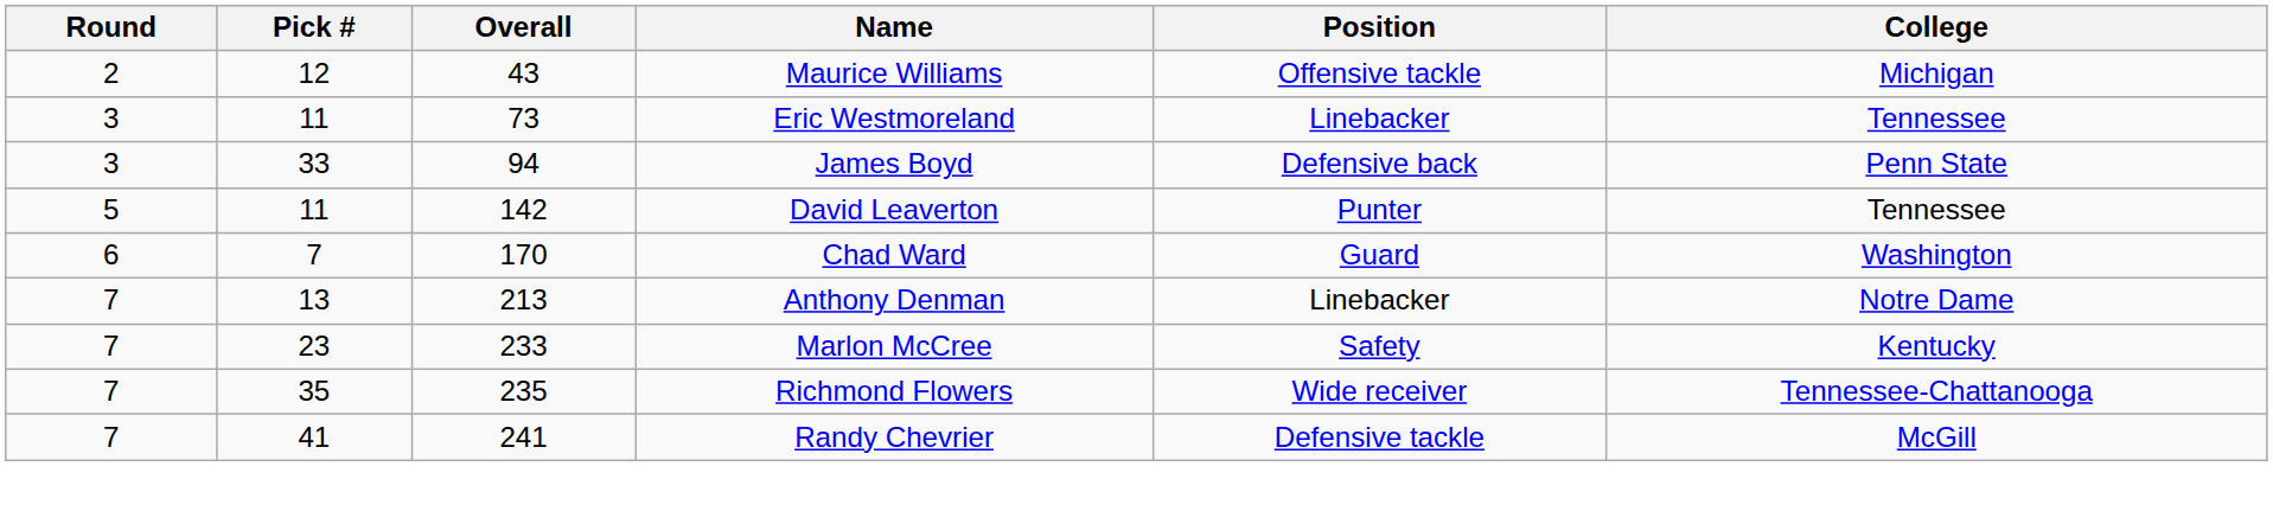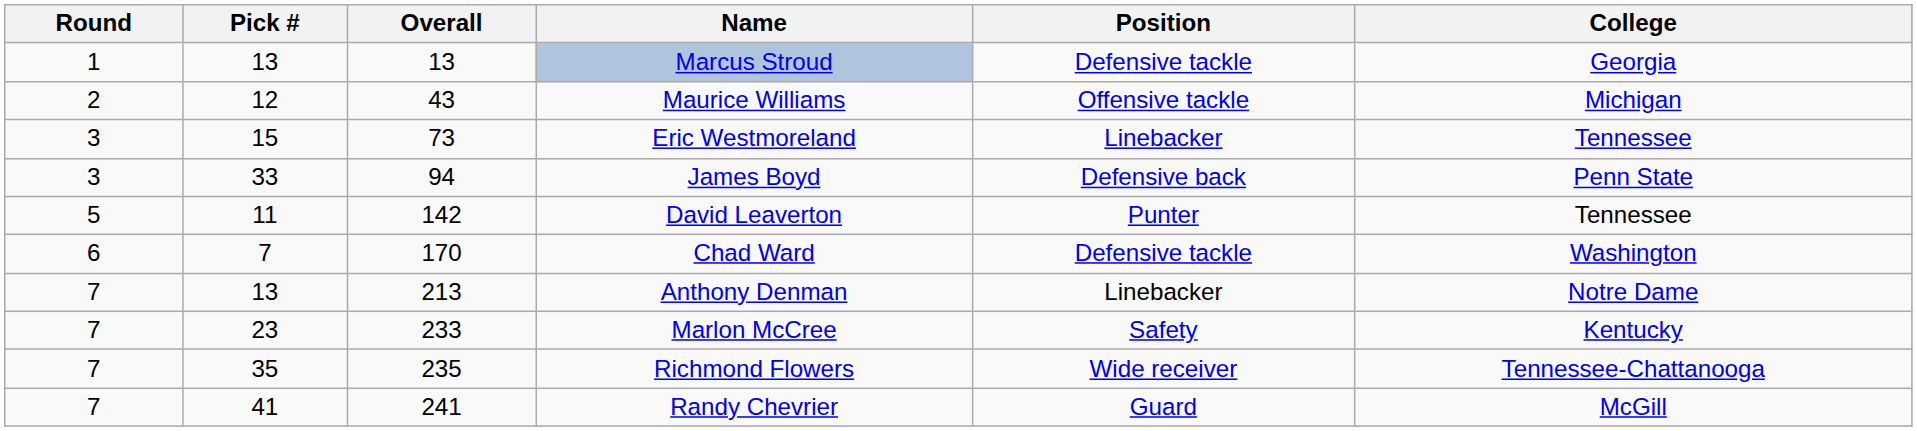+ row: 1 | 13 | 13 | Marcus Stroud | Defensive tackle | Georgia
Eric Westmoreland | Pick #: 11 -> 15
Chad Ward | Position: Guard -> Defensive tackle
Randy Chevrier | Position: Defensive tackle -> Guard
